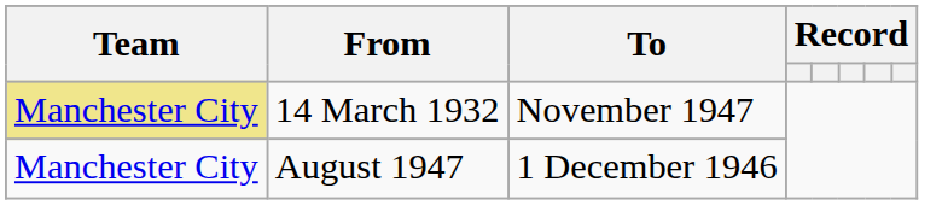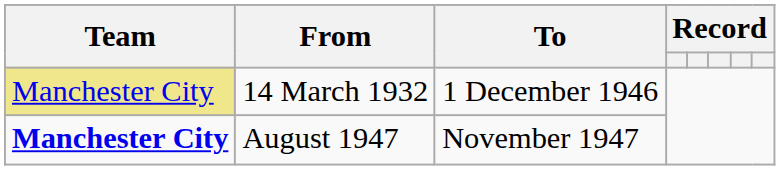14 March 1932 | To: November 1947 -> 1 December 1946
August 1947 | Team: normal -> bold
August 1947 | To: 1 December 1946 -> November 1947
